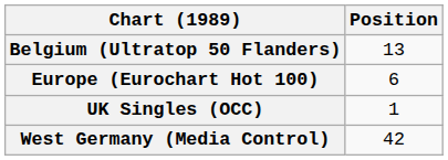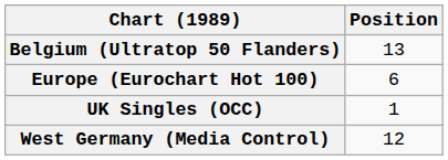West Germany (Media Control) | Position: 42 -> 12
